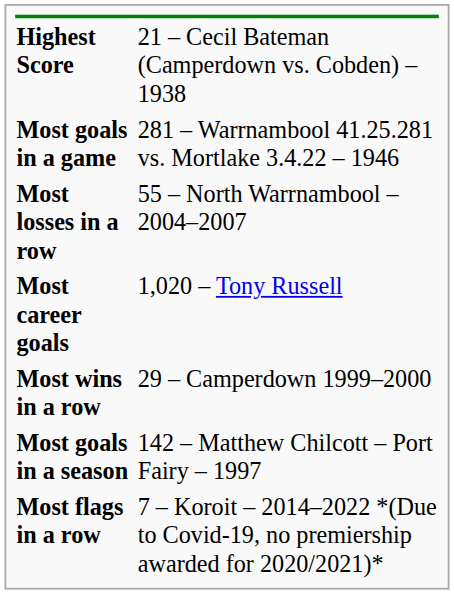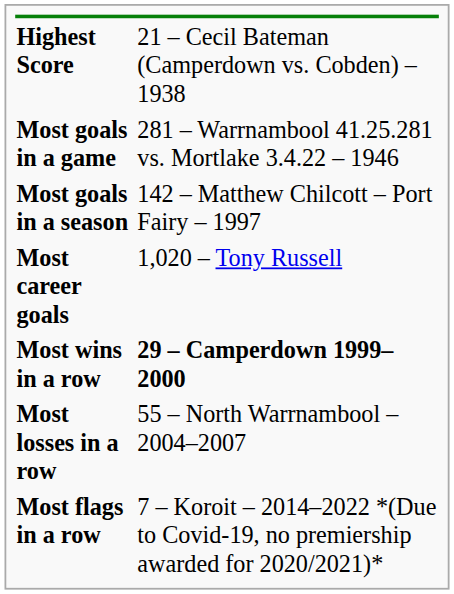rows swapped: Most goals in a season <-> Most losses in a row
Most wins in a row | column 2: normal -> bold
